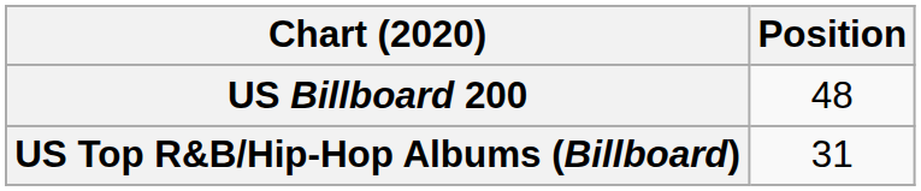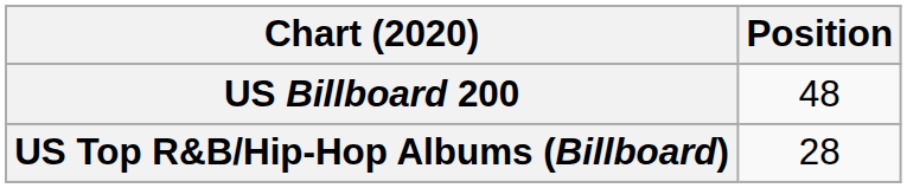US Top R&B/Hip-Hop Albums (Billboard) | Position: 31 -> 28
